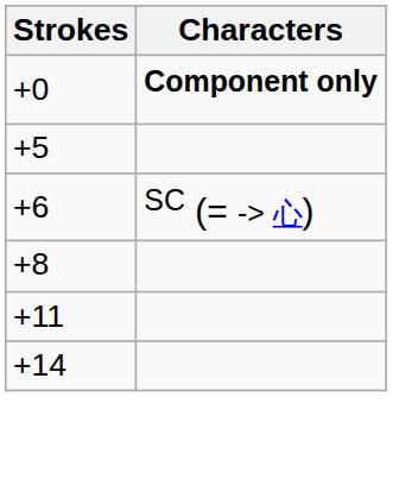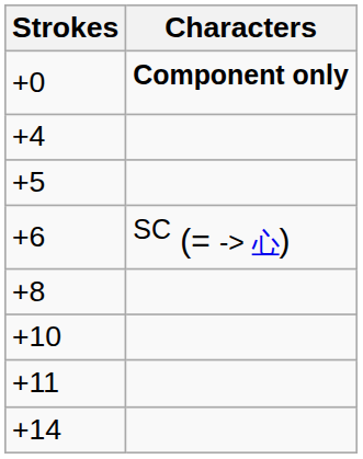+ row: +4
+ row: +10
